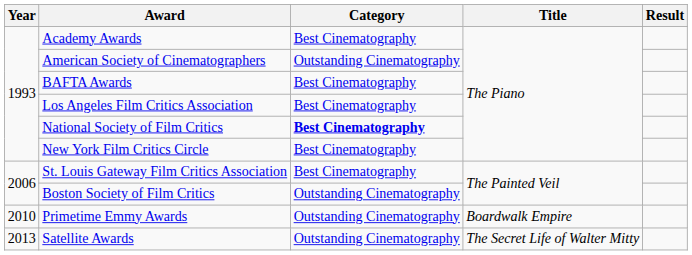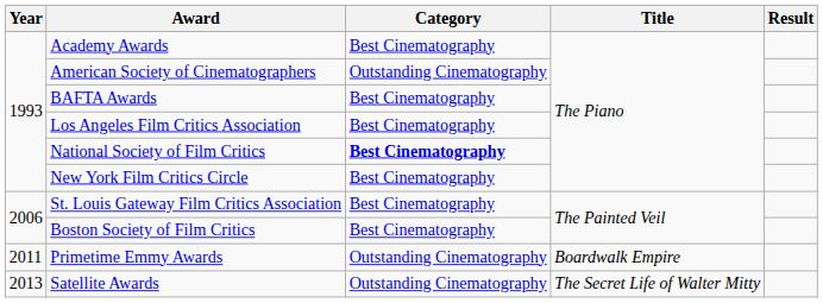Boston Society of Film Critics | Category: Outstanding Cinematography -> Best Cinematography
Primetime Emmy Awards | Year: 2010 -> 2011
